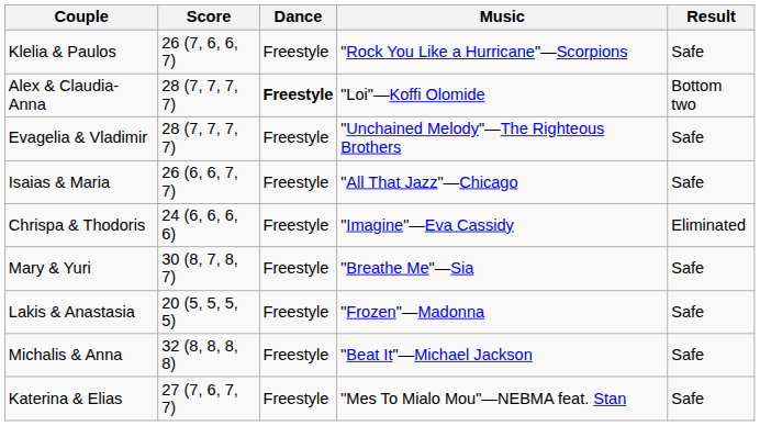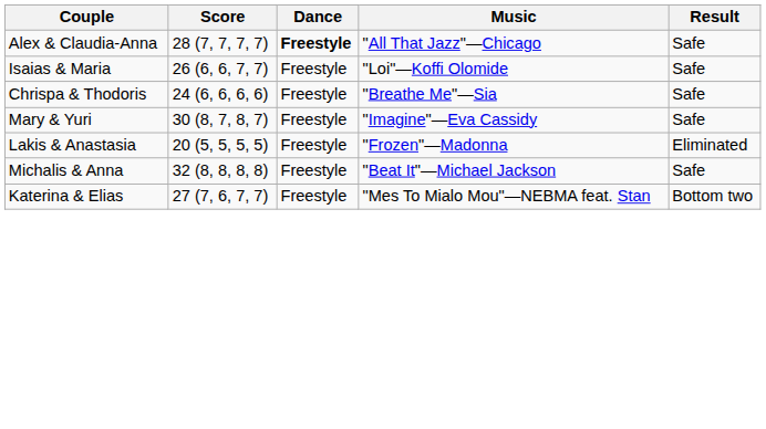- row: Klelia & Paulos | 26 (7, 6, 6, 7) | Freestyle | "Rock You Like a Hurricane"—Scorpions | Safe
Alex & Claudia-Anna | Music: "Loi"—Koffi Olomide -> "All That Jazz"—Chicago
Alex & Claudia-Anna | Result: Bottom two -> Safe
- row: Evagelia & Vladimir | 28 (7, 7, 7, 7) | Freestyle | "Unchained Melody"—The Righteous Brothers | Safe
Isaias & Maria | Music: "All That Jazz"—Chicago -> "Loi"—Koffi Olomide
Chrispa & Thodoris | Music: "Imagine"—Eva Cassidy -> "Breathe Me"—Sia
Chrispa & Thodoris | Result: Eliminated -> Safe
Mary & Yuri | Music: "Breathe Me"—Sia -> "Imagine"—Eva Cassidy
Lakis & Anastasia | Result: Safe -> Eliminated
Katerina & Elias | Result: Safe -> Bottom two
